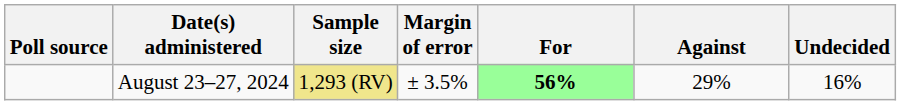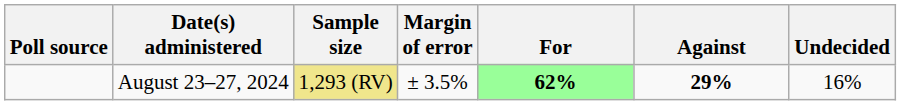August 23–27, 2024 | For: 56% -> 62%
August 23–27, 2024 | Against: normal -> bold
